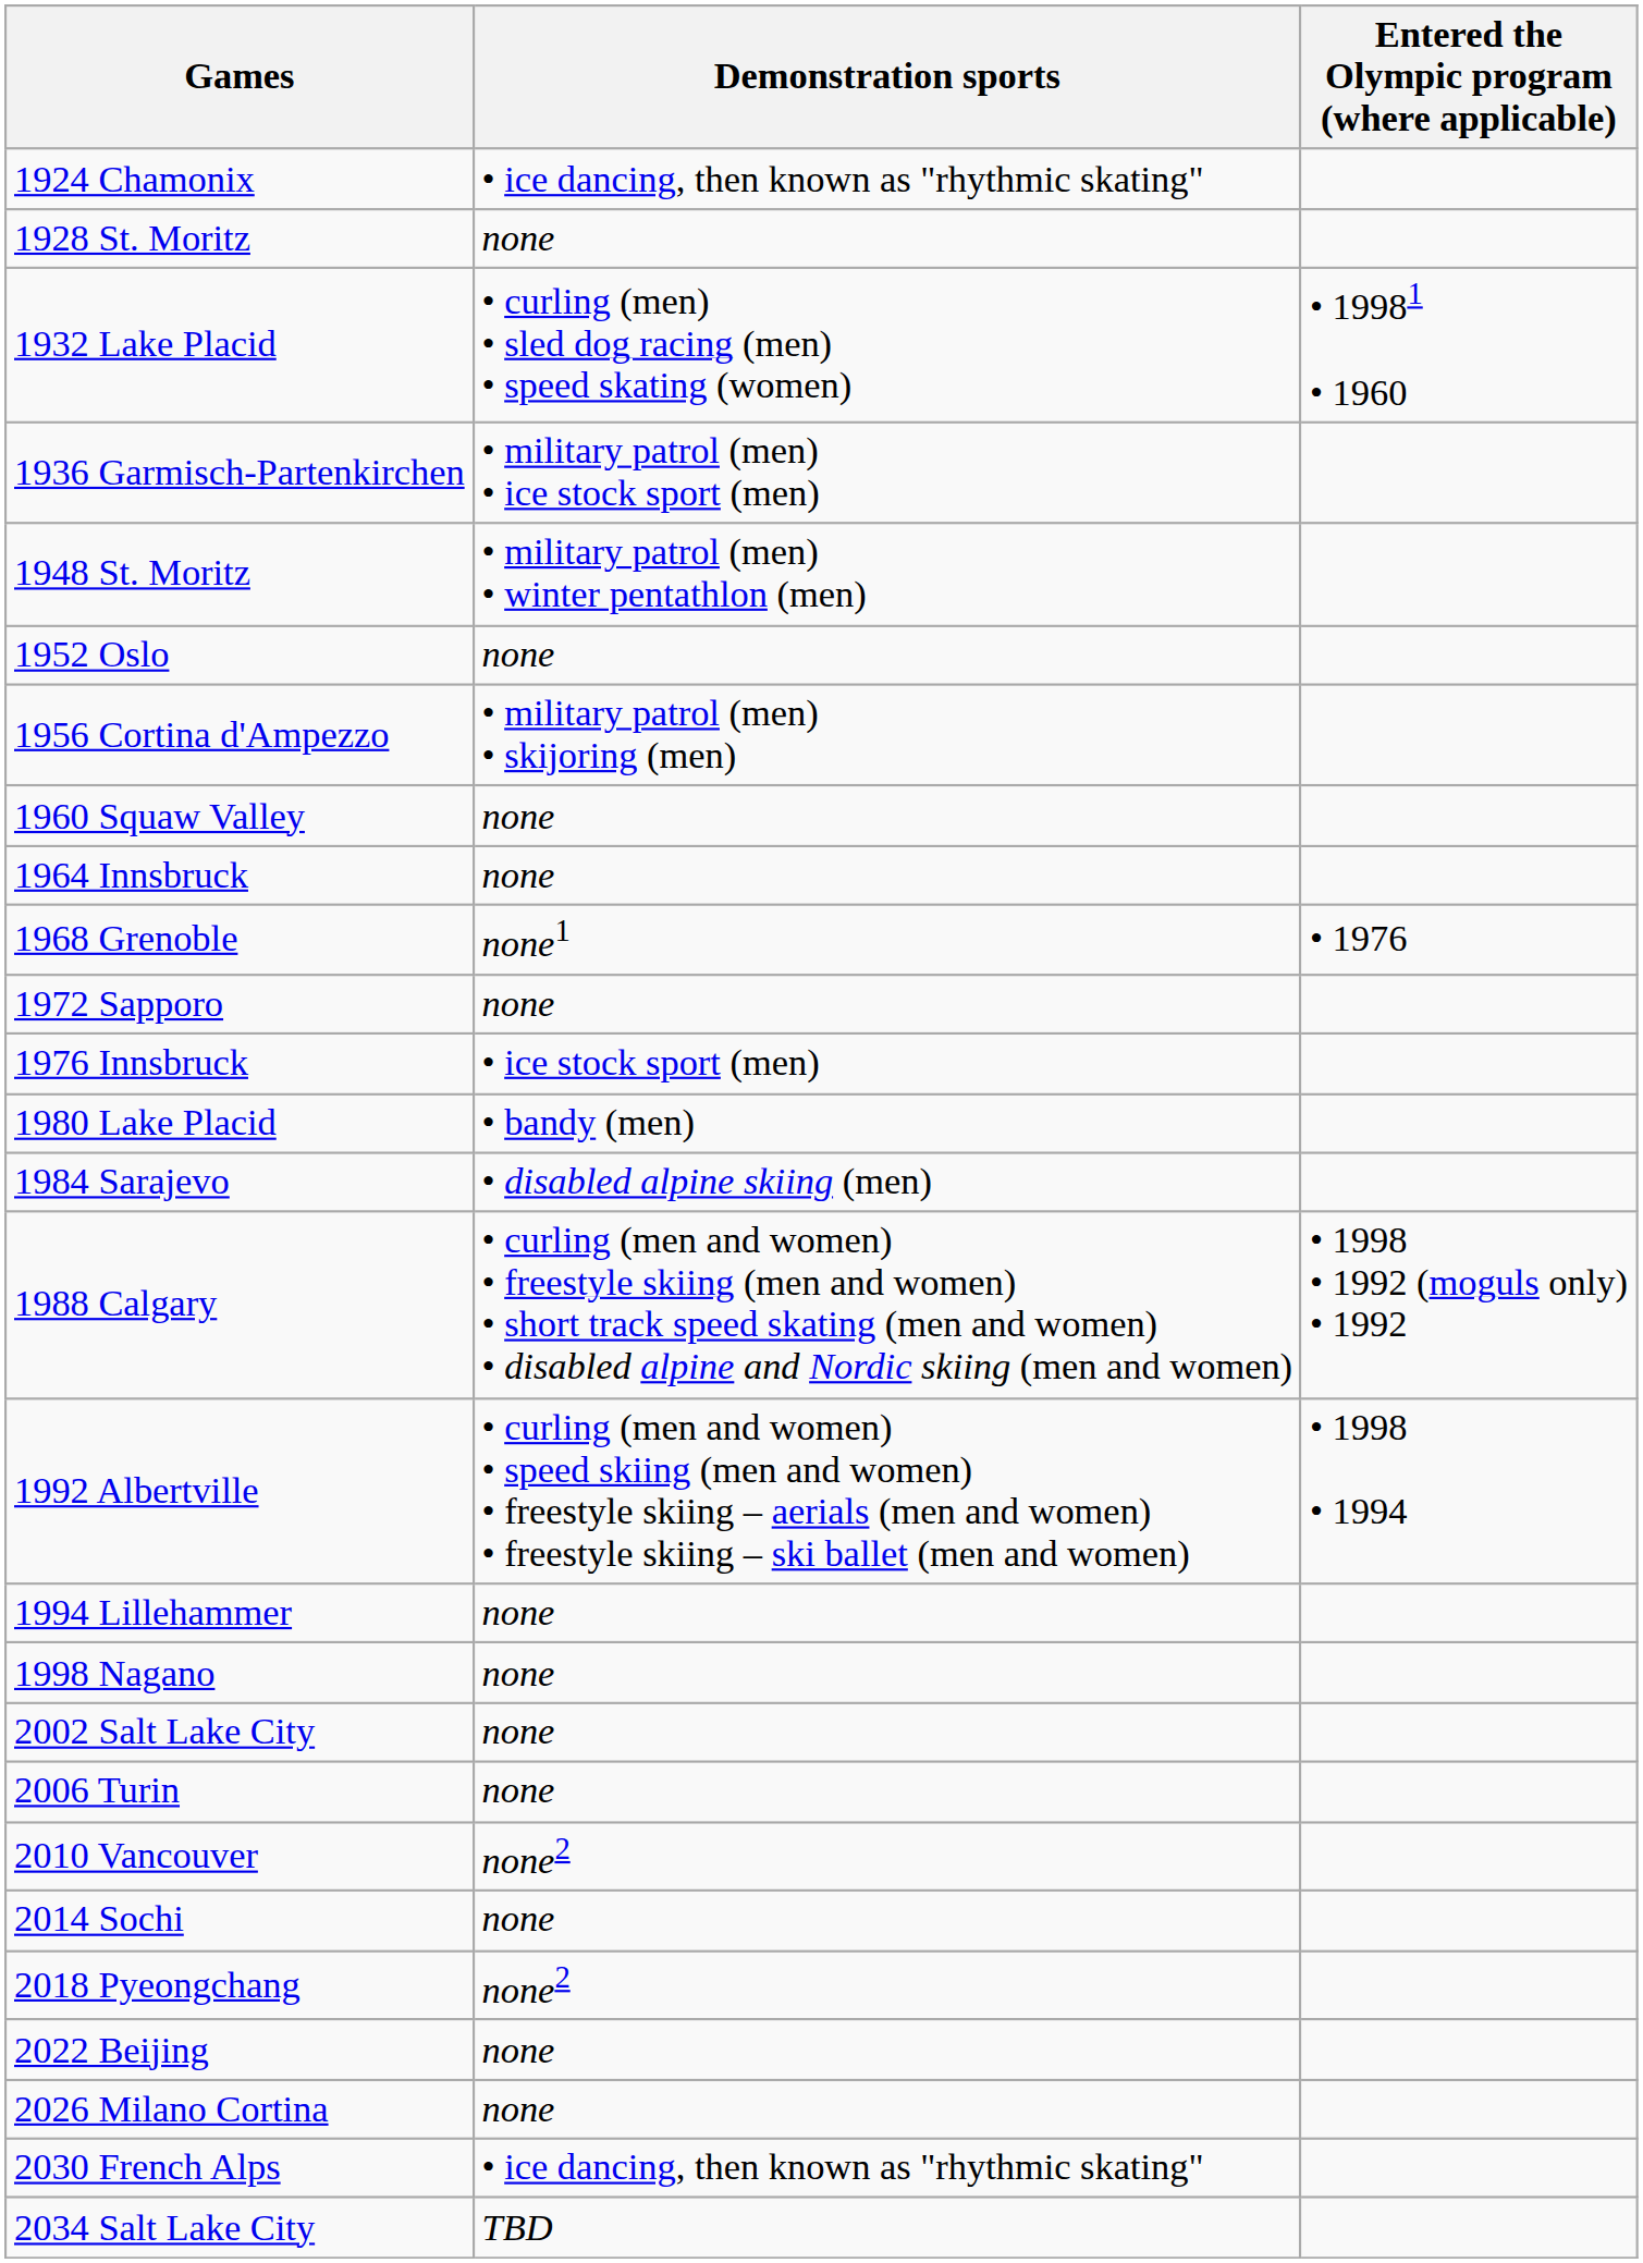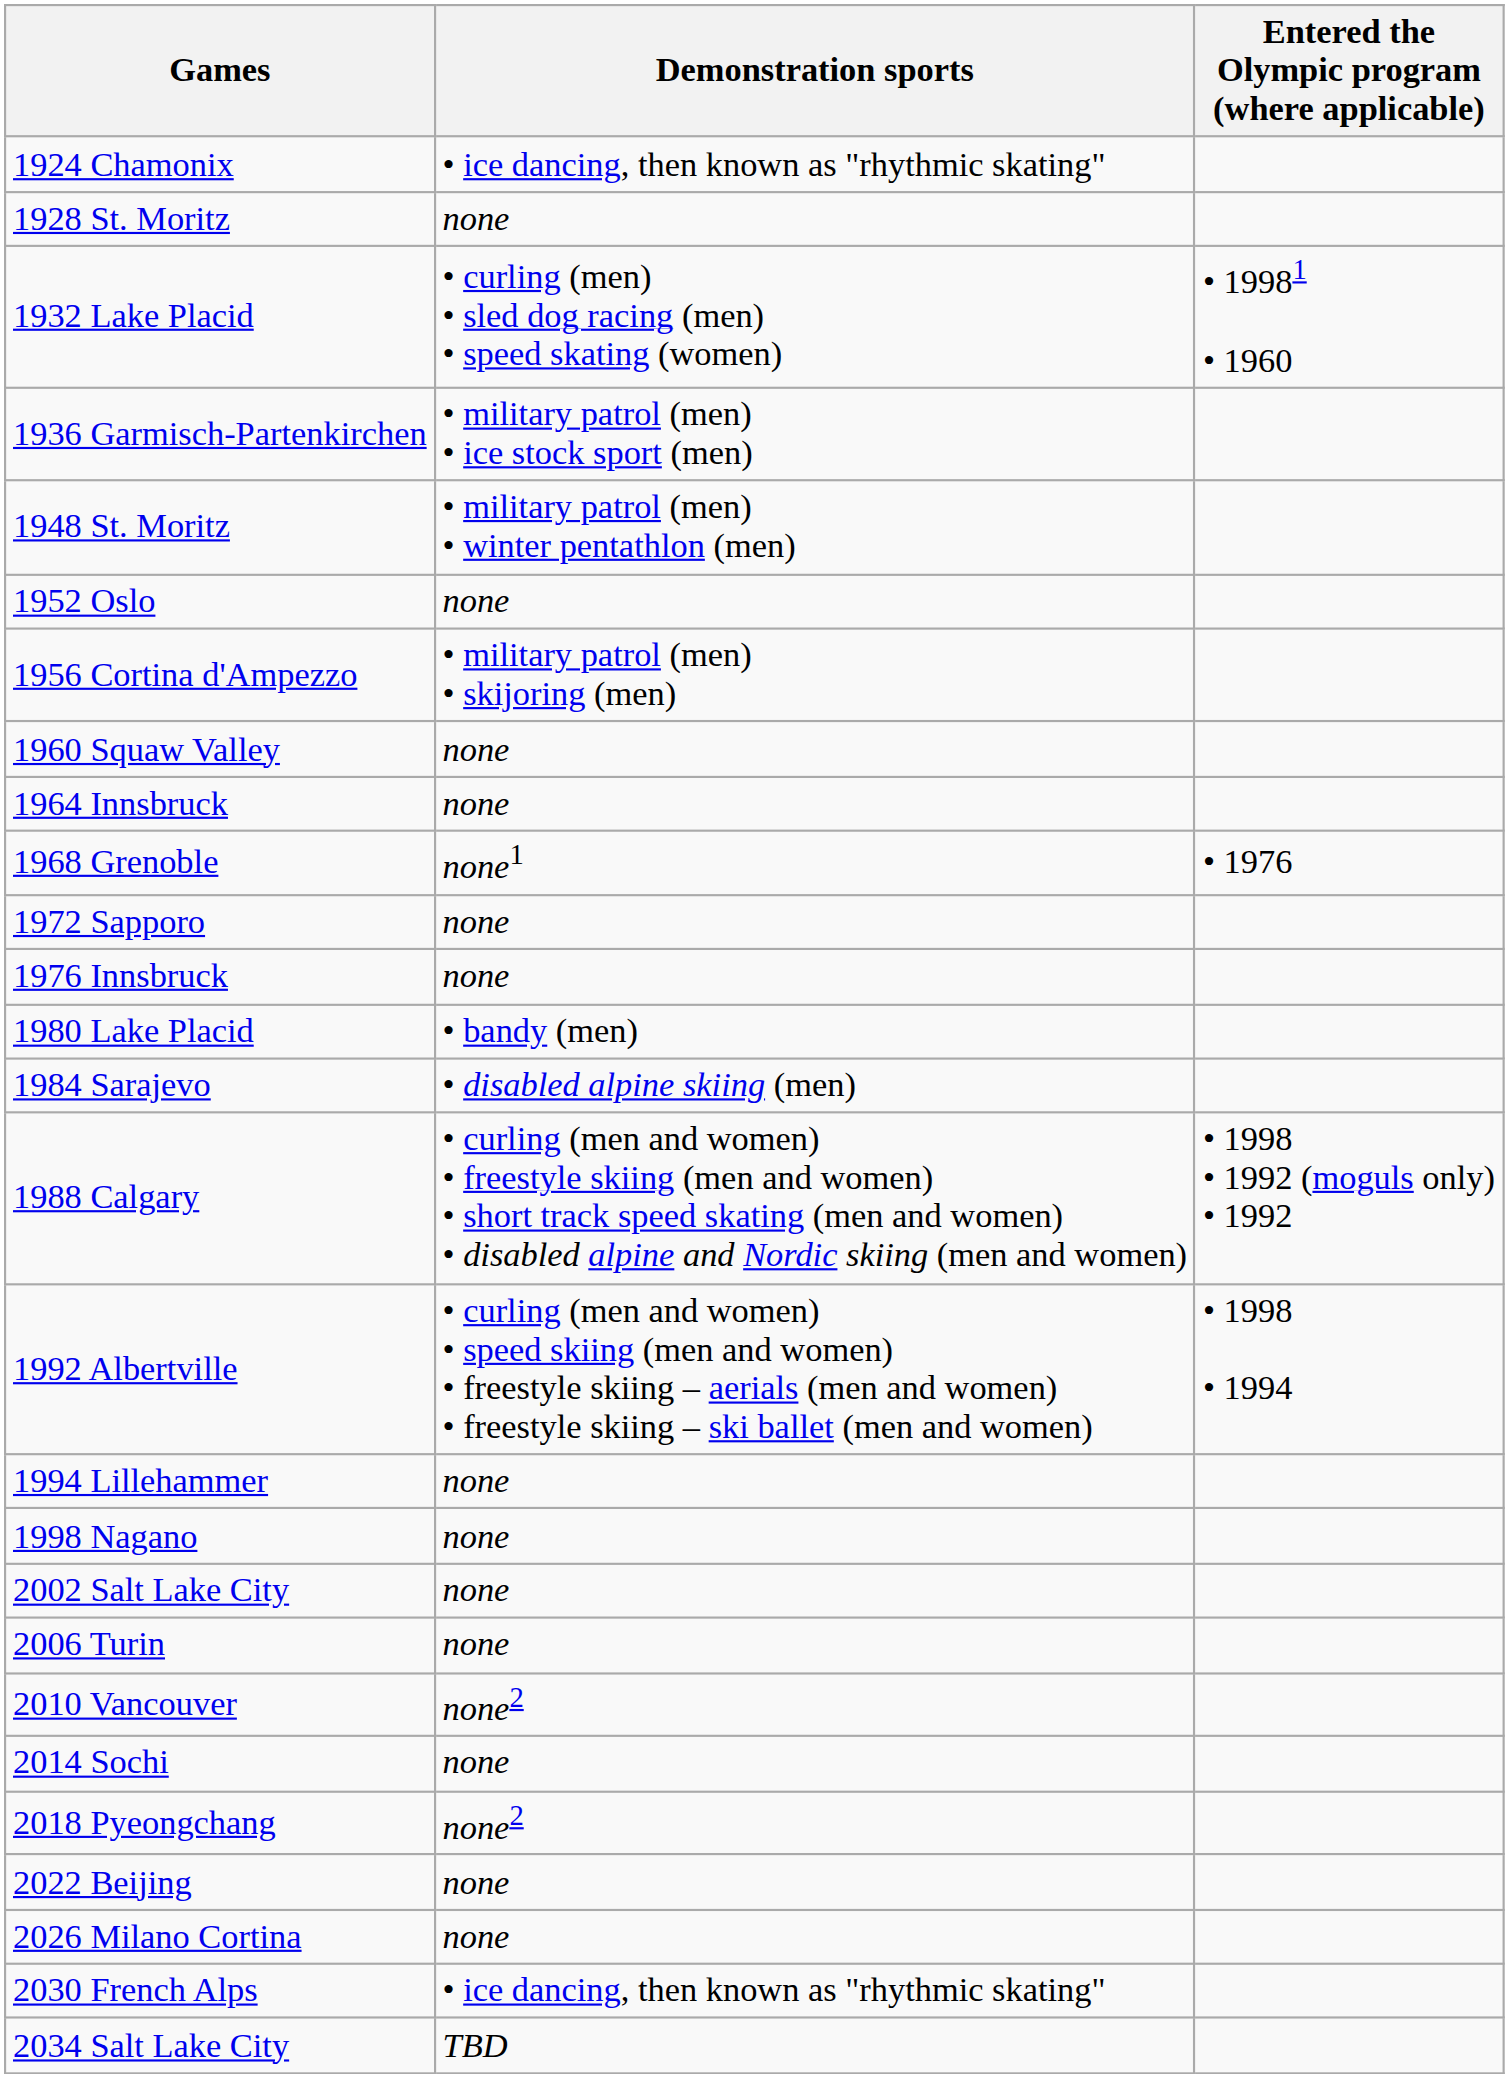1976 Innsbruck | Demonstration sports: • ice stock sport (men) -> none
